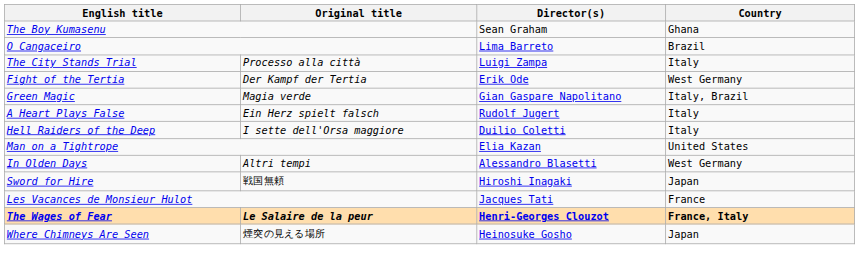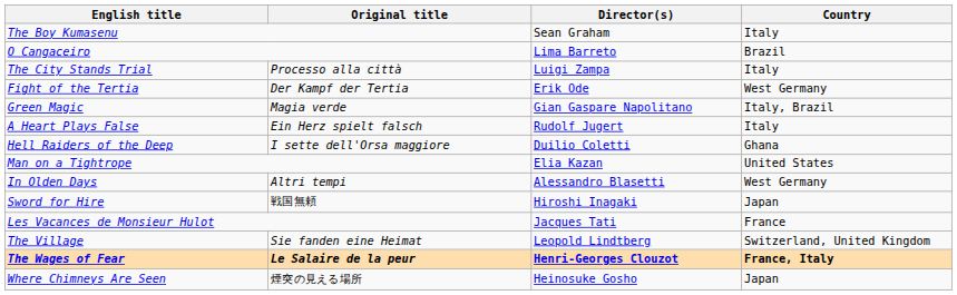The Boy Kumasenu | Country: Ghana -> Italy
Hell Raiders of the Deep | Country: Italy -> Ghana
+ row: The Village | Sie fanden eine Heimat | Leopold Lindtberg | Switzerland, United Kingdom
